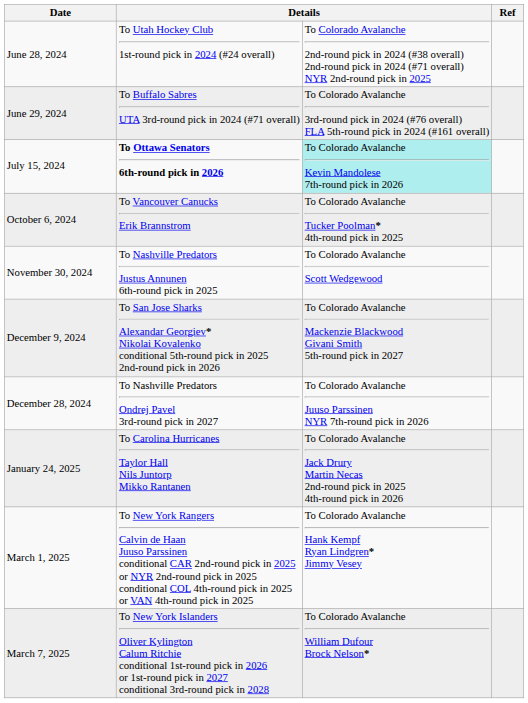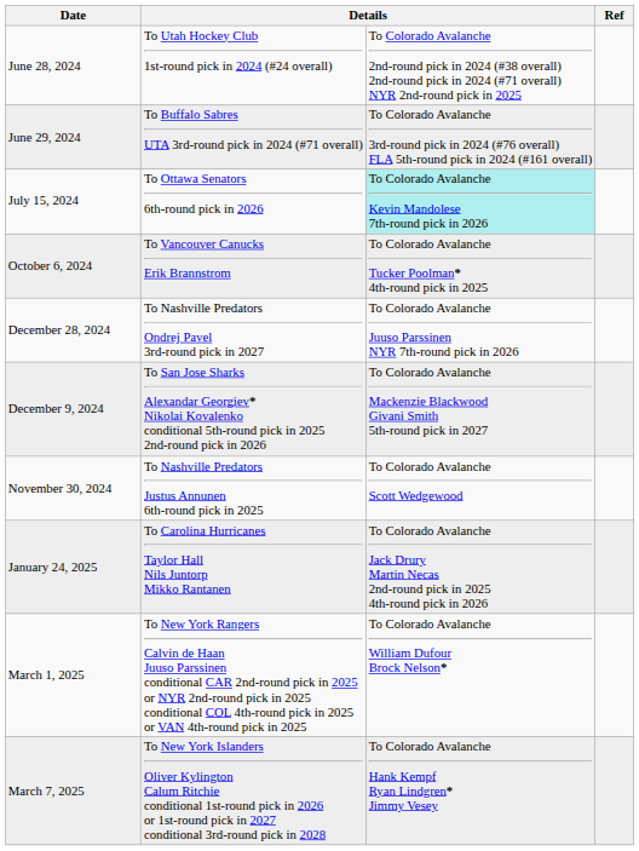July 15, 2024 | column 2: bold -> normal
rows swapped: November 30, 2024 <-> December 28, 2024
March 1, 2025 | column 3: To Colorado Avalanche Hank Kempf Ryan Lindgren* Jimmy Vesey -> To Colorado Avalanche William Dufour Brock Nelson*
March 7, 2025 | column 3: To Colorado Avalanche William Dufour Brock Nelson* -> To Colorado Avalanche Hank Kempf Ryan Lindgren* Jimmy Vesey
